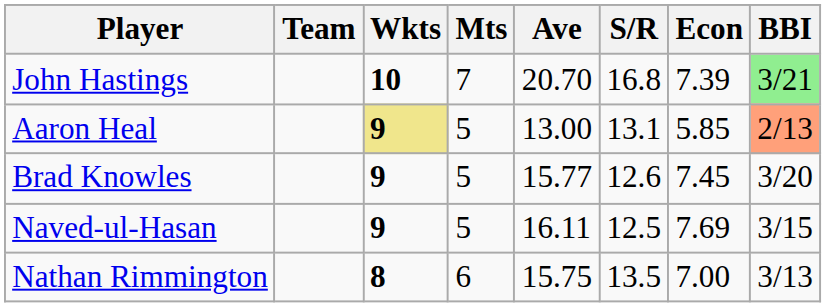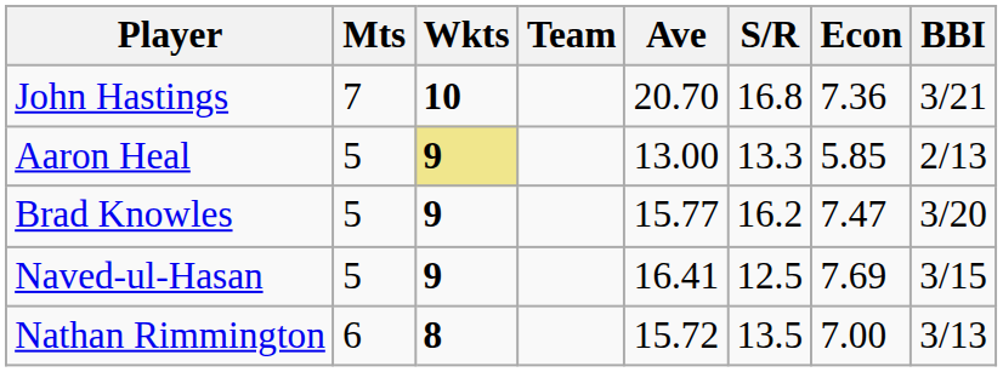columns swapped: Team <-> Mts
John Hastings | Econ: 7.39 -> 7.36
John Hastings | BBI: lightgreen background -> no background
Aaron Heal | S/R: 13.1 -> 13.3
Aaron Heal | BBI: lightsalmon background -> no background
Brad Knowles | S/R: 12.6 -> 16.2
Brad Knowles | Econ: 7.45 -> 7.47
Naved-ul-Hasan | Ave: 16.11 -> 16.41
Nathan Rimmington | Ave: 15.75 -> 15.72
